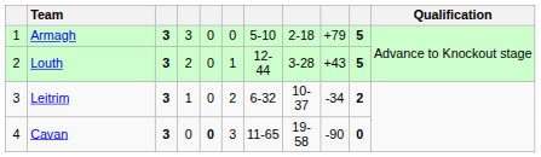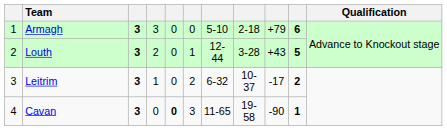Armagh | column 10: 5 -> 6
Leitrim | column 9: -34 -> -17
Cavan | column 10: 0 -> 1
